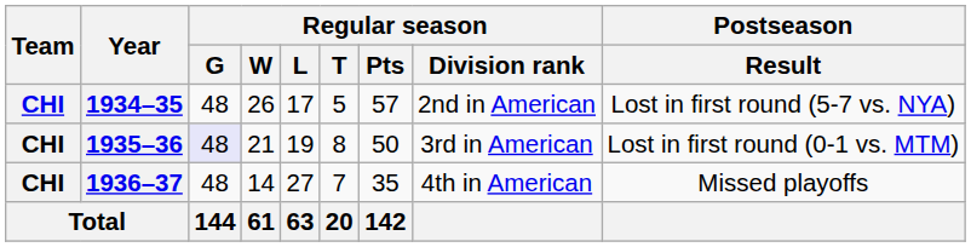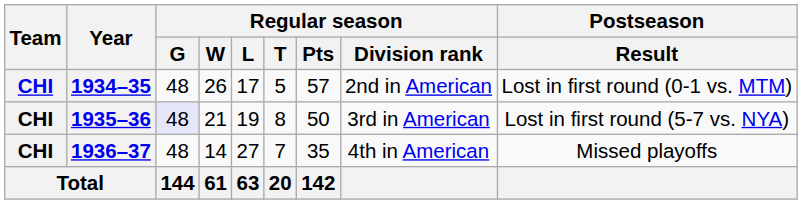1934–35 | Postseason / Result: Lost in first round (5-7 vs. NYA) -> Lost in first round (0-1 vs. MTM)
1935–36 | Postseason / Result: Lost in first round (0-1 vs. MTM) -> Lost in first round (5-7 vs. NYA)
